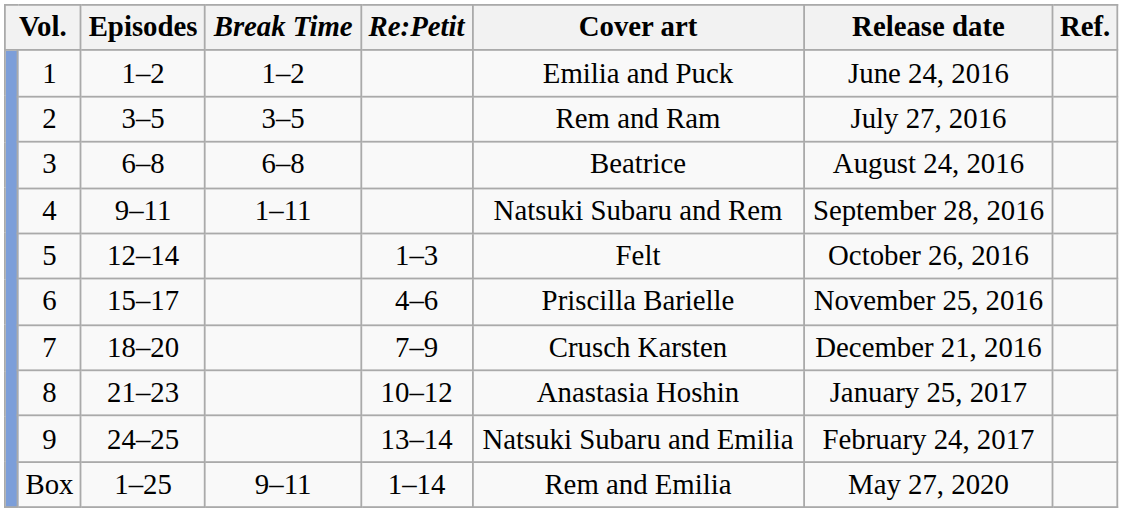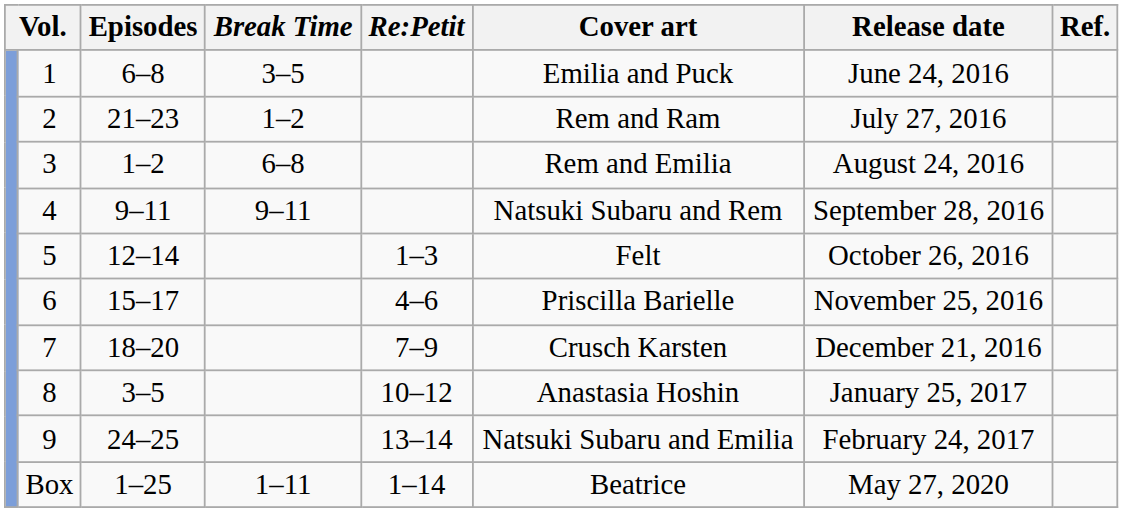1 | Episodes: 1–2 -> 6–8
1 | Break Time: 1–2 -> 3–5
2 | Episodes: 3–5 -> 21–23
2 | Break Time: 3–5 -> 1–2
3 | Episodes: 6–8 -> 1–2
3 | Cover art: Beatrice -> Rem and Emilia
4 | Break Time: 1–11 -> 9–11
8 | Episodes: 21–23 -> 3–5
Box | Break Time: 9–11 -> 1–11
Box | Cover art: Rem and Emilia -> Beatrice
